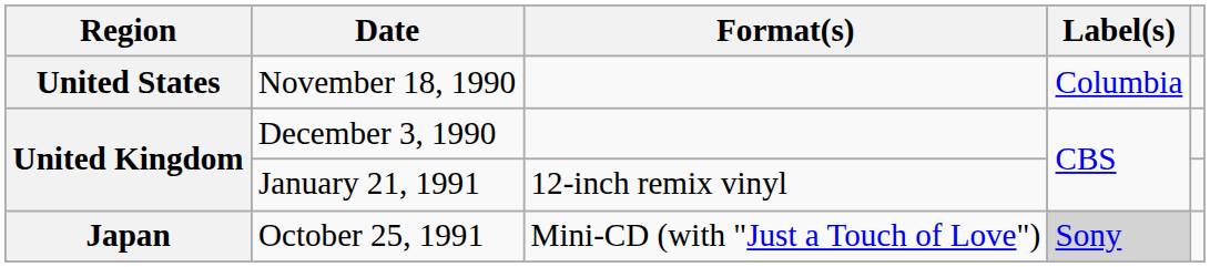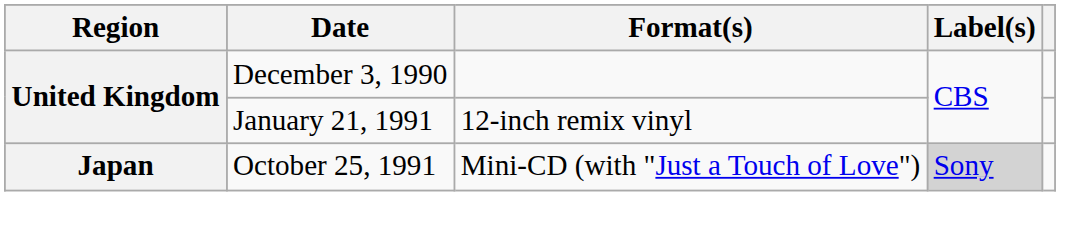- row: United States | November 18, 1990 | Columbia
